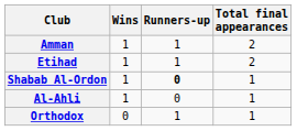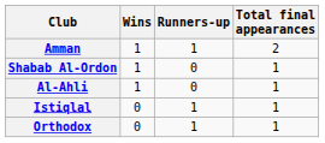- row: Etihad | 1 | 1 | 2
Shabab Al-Ordon | Runners-up: bold -> normal
+ row: Istiqlal | 0 | 1 | 1
